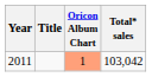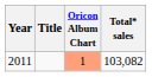2011 | Total* sales: 103,042 -> 103,082
